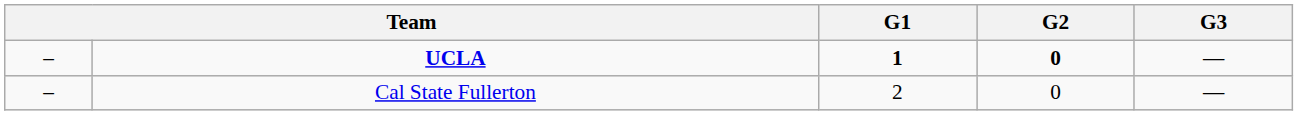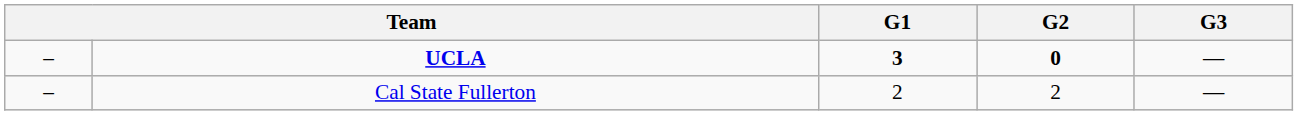UCLA | G1: 1 -> 3
Cal State Fullerton | G2: 0 -> 2
